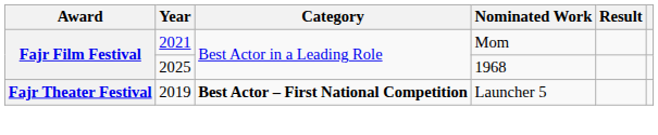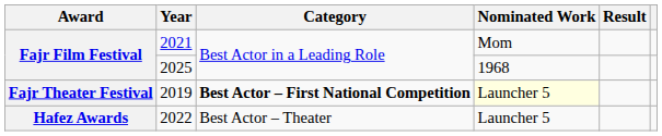2019 | Nominated Work: no background -> lightyellow background
+ row: Hafez Awards | 2022 | Best Actor – Theater | Launcher 5
